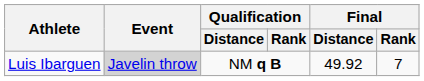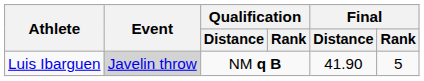Luis Ibarguen | Final / Distance: 49.92 -> 41.90
Luis Ibarguen | Final / Rank: 7 -> 5
